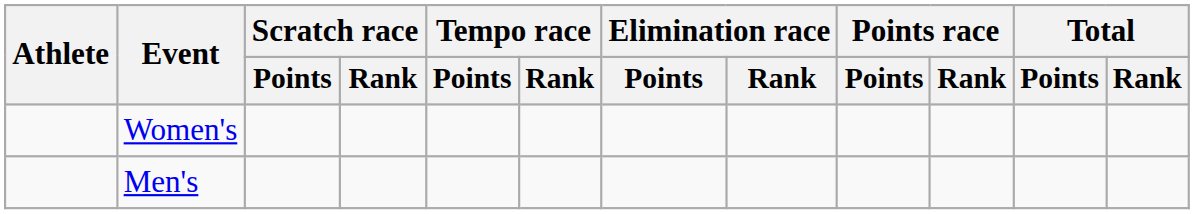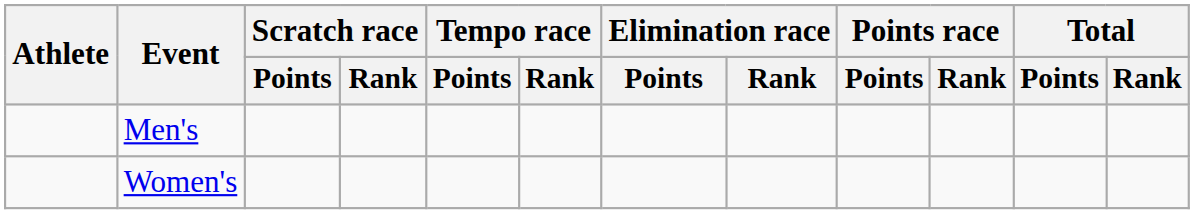rows swapped: Men's <-> Women's
